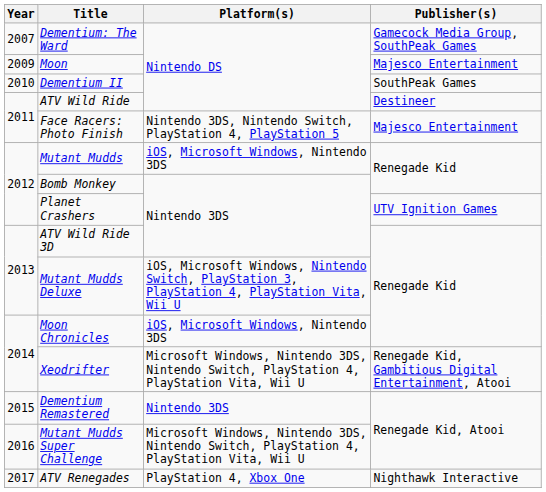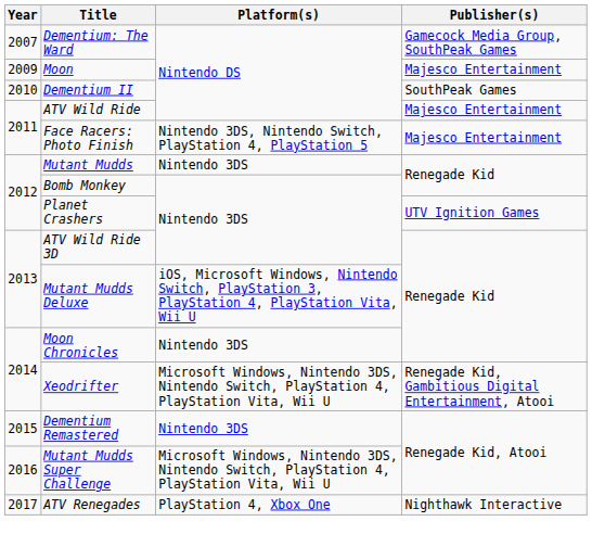ATV Wild Ride | Publisher(s): Destineer -> Majesco Entertainment
Mutant Mudds | Platform(s): iOS, Microsoft Windows, Nintendo 3DS -> Nintendo 3DS
Moon Chronicles | Platform(s): iOS, Microsoft Windows, Nintendo 3DS -> Nintendo 3DS
